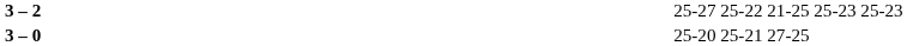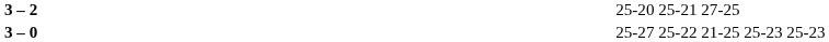3 – 2 | column 4: 25-27 25-22 21-25 25-23 25-23 -> 25-20 25-21 27-25
3 – 0 | column 4: 25-20 25-21 27-25 -> 25-27 25-22 21-25 25-23 25-23
